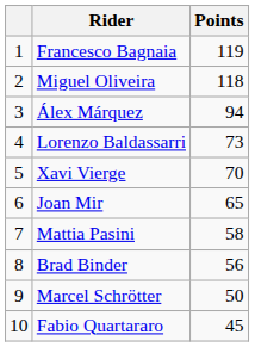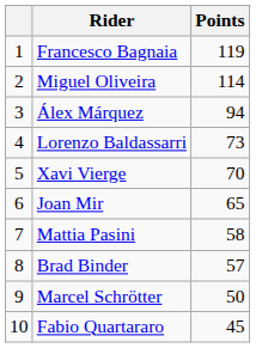Miguel Oliveira | Points: 118 -> 114
Brad Binder | Points: 56 -> 57
